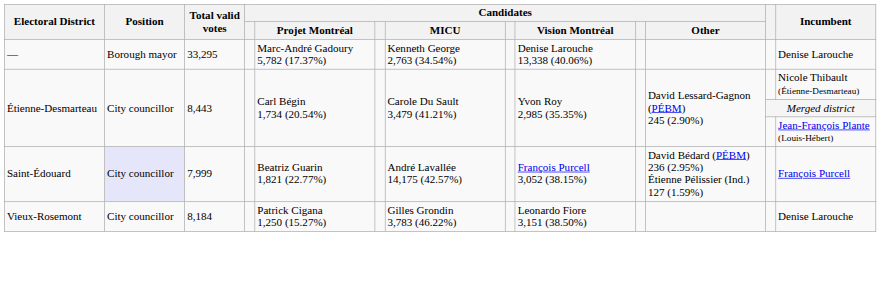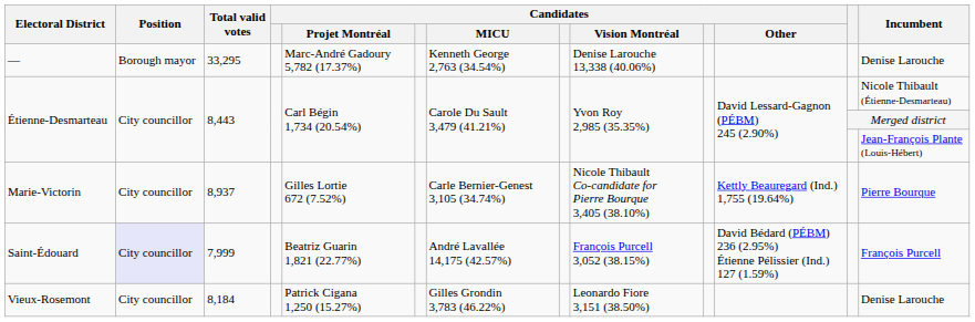+ row: Marie-Victorin | City councillor | 8,937 | Gilles Lortie 672 (7.52%) | Carle Bernier-Genest 3,105 (34.74%) | Nicole Thibault Co-candidate for Pierre Bourque 3,405 (38.10%) | Kettly Beauregard (Ind.) 1,755 (19.64%) | Pierre Bourque
